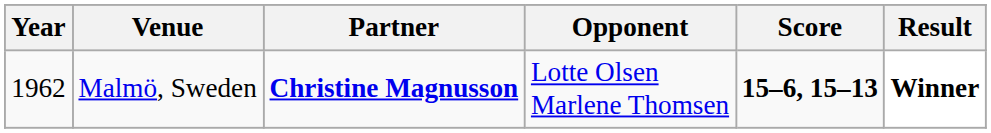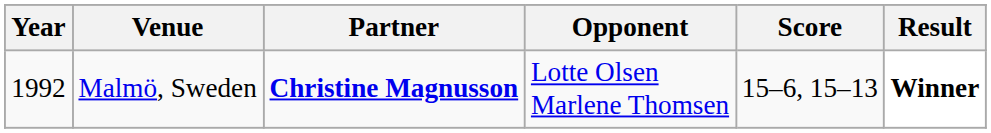Malmö, Sweden | Year: 1962 -> 1992
Malmö, Sweden | Score: bold -> normal
